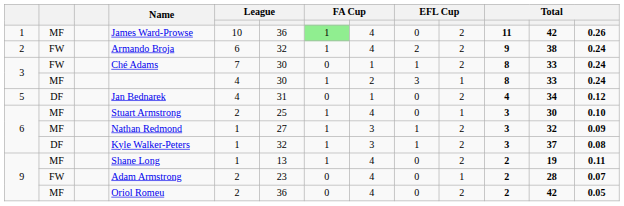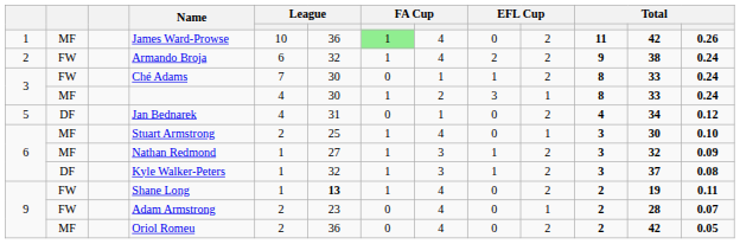Shane Long | column 2: MF -> FW
Shane Long | column 6: normal -> bold
